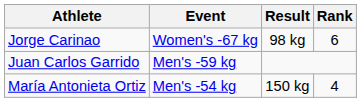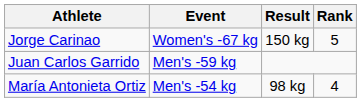Jorge Carinao | Result: 98 kg -> 150 kg
Jorge Carinao | Rank: 6 -> 5
María Antonieta Ortiz | Result: 150 kg -> 98 kg
